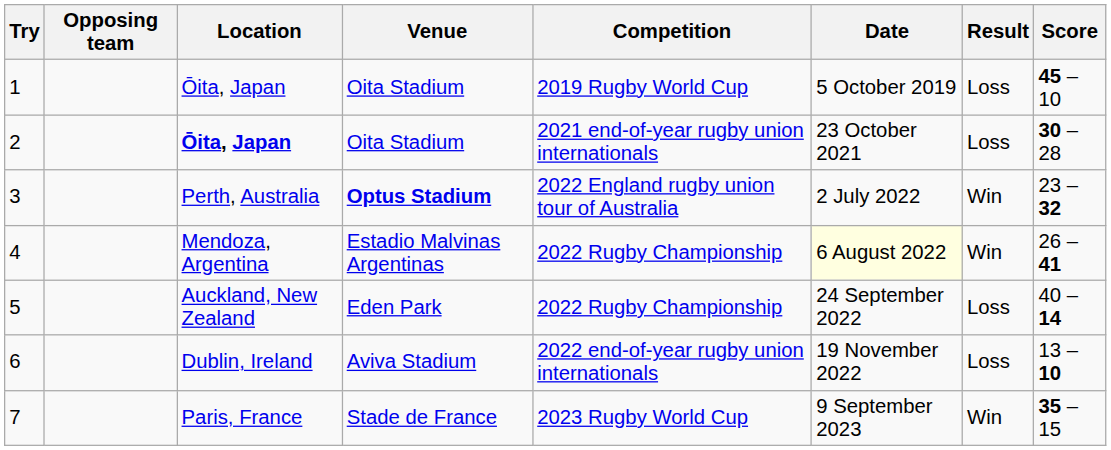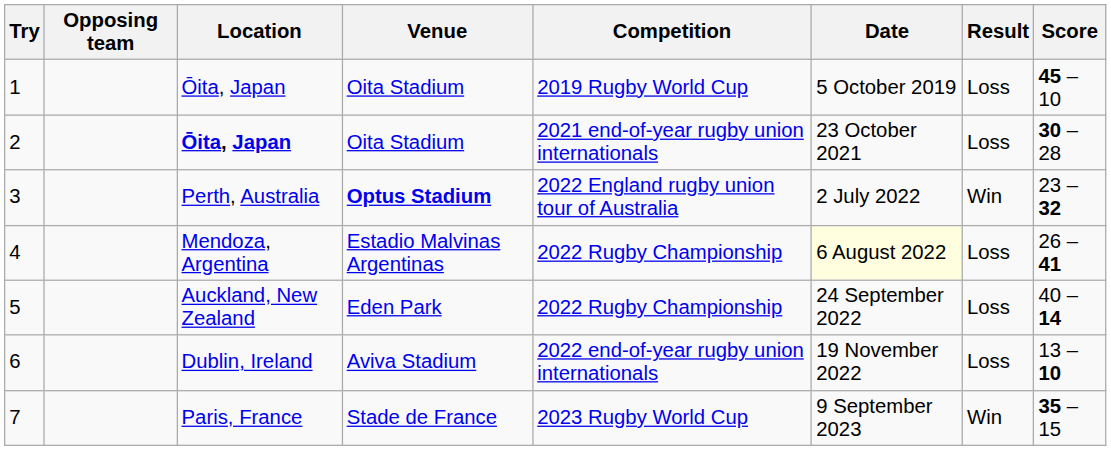4 | Result: Win -> Loss
